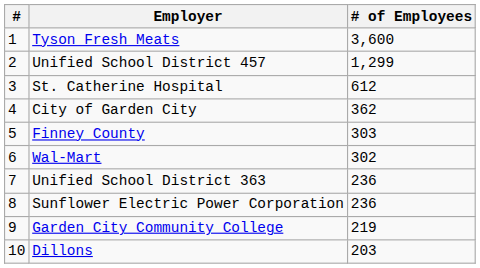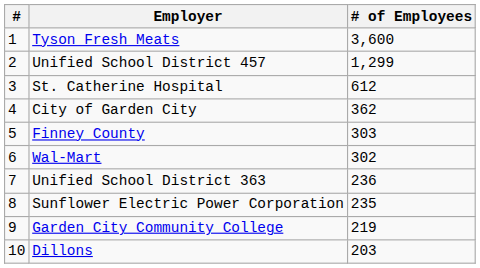Sunflower Electric Power Corporation | # of Employees: 236 -> 235
